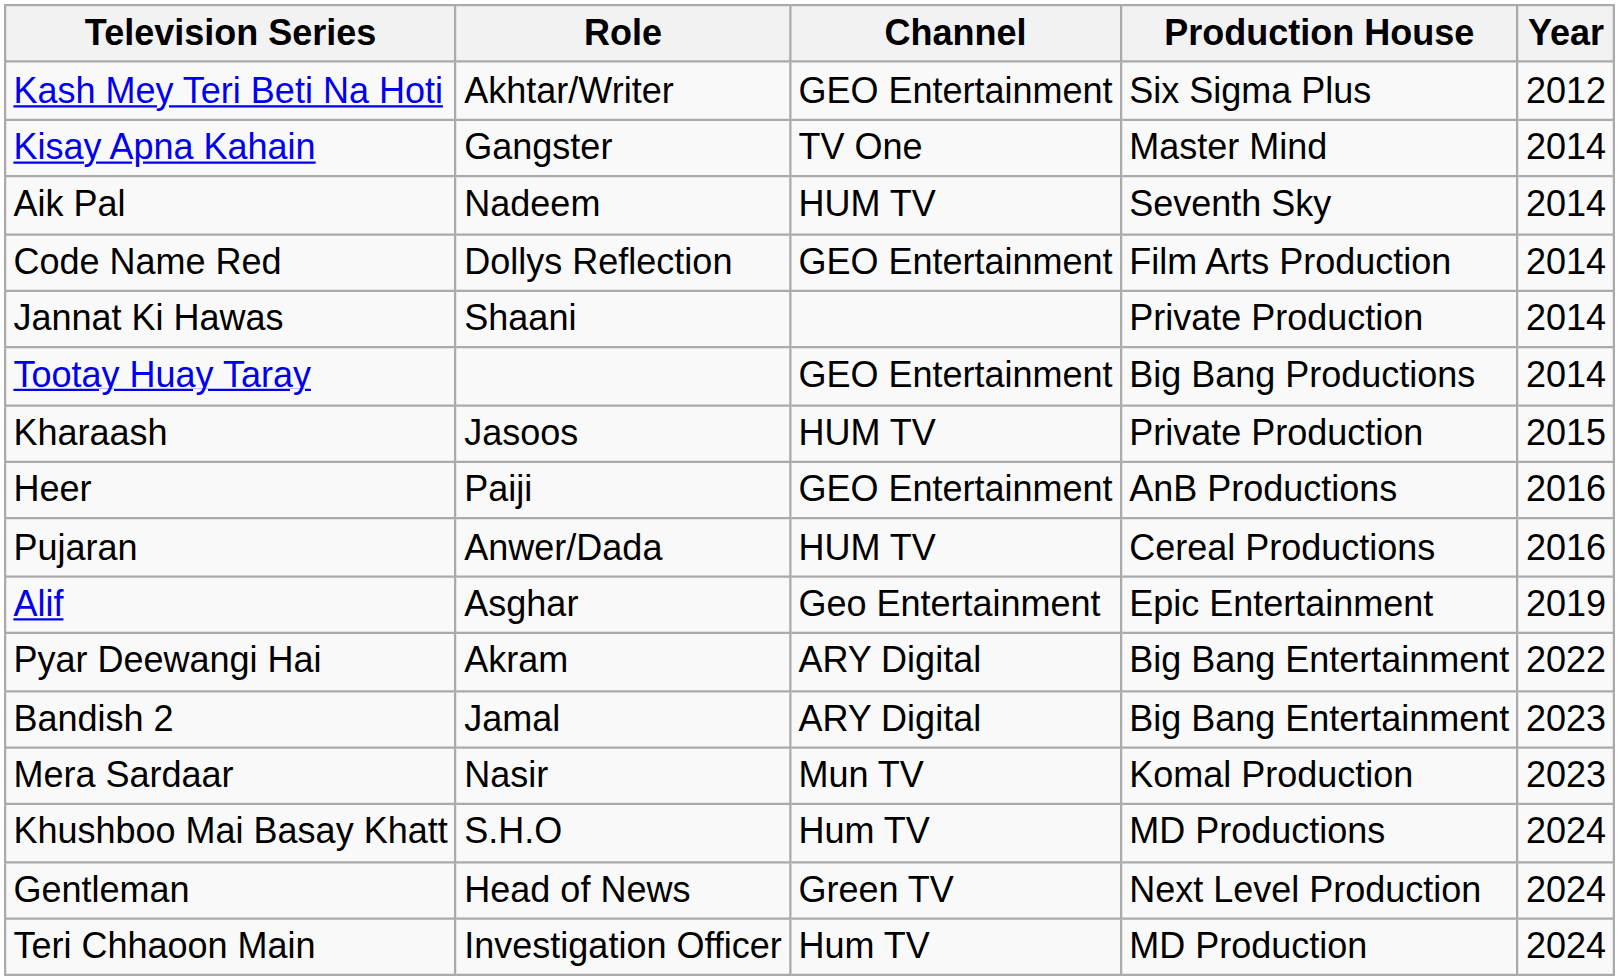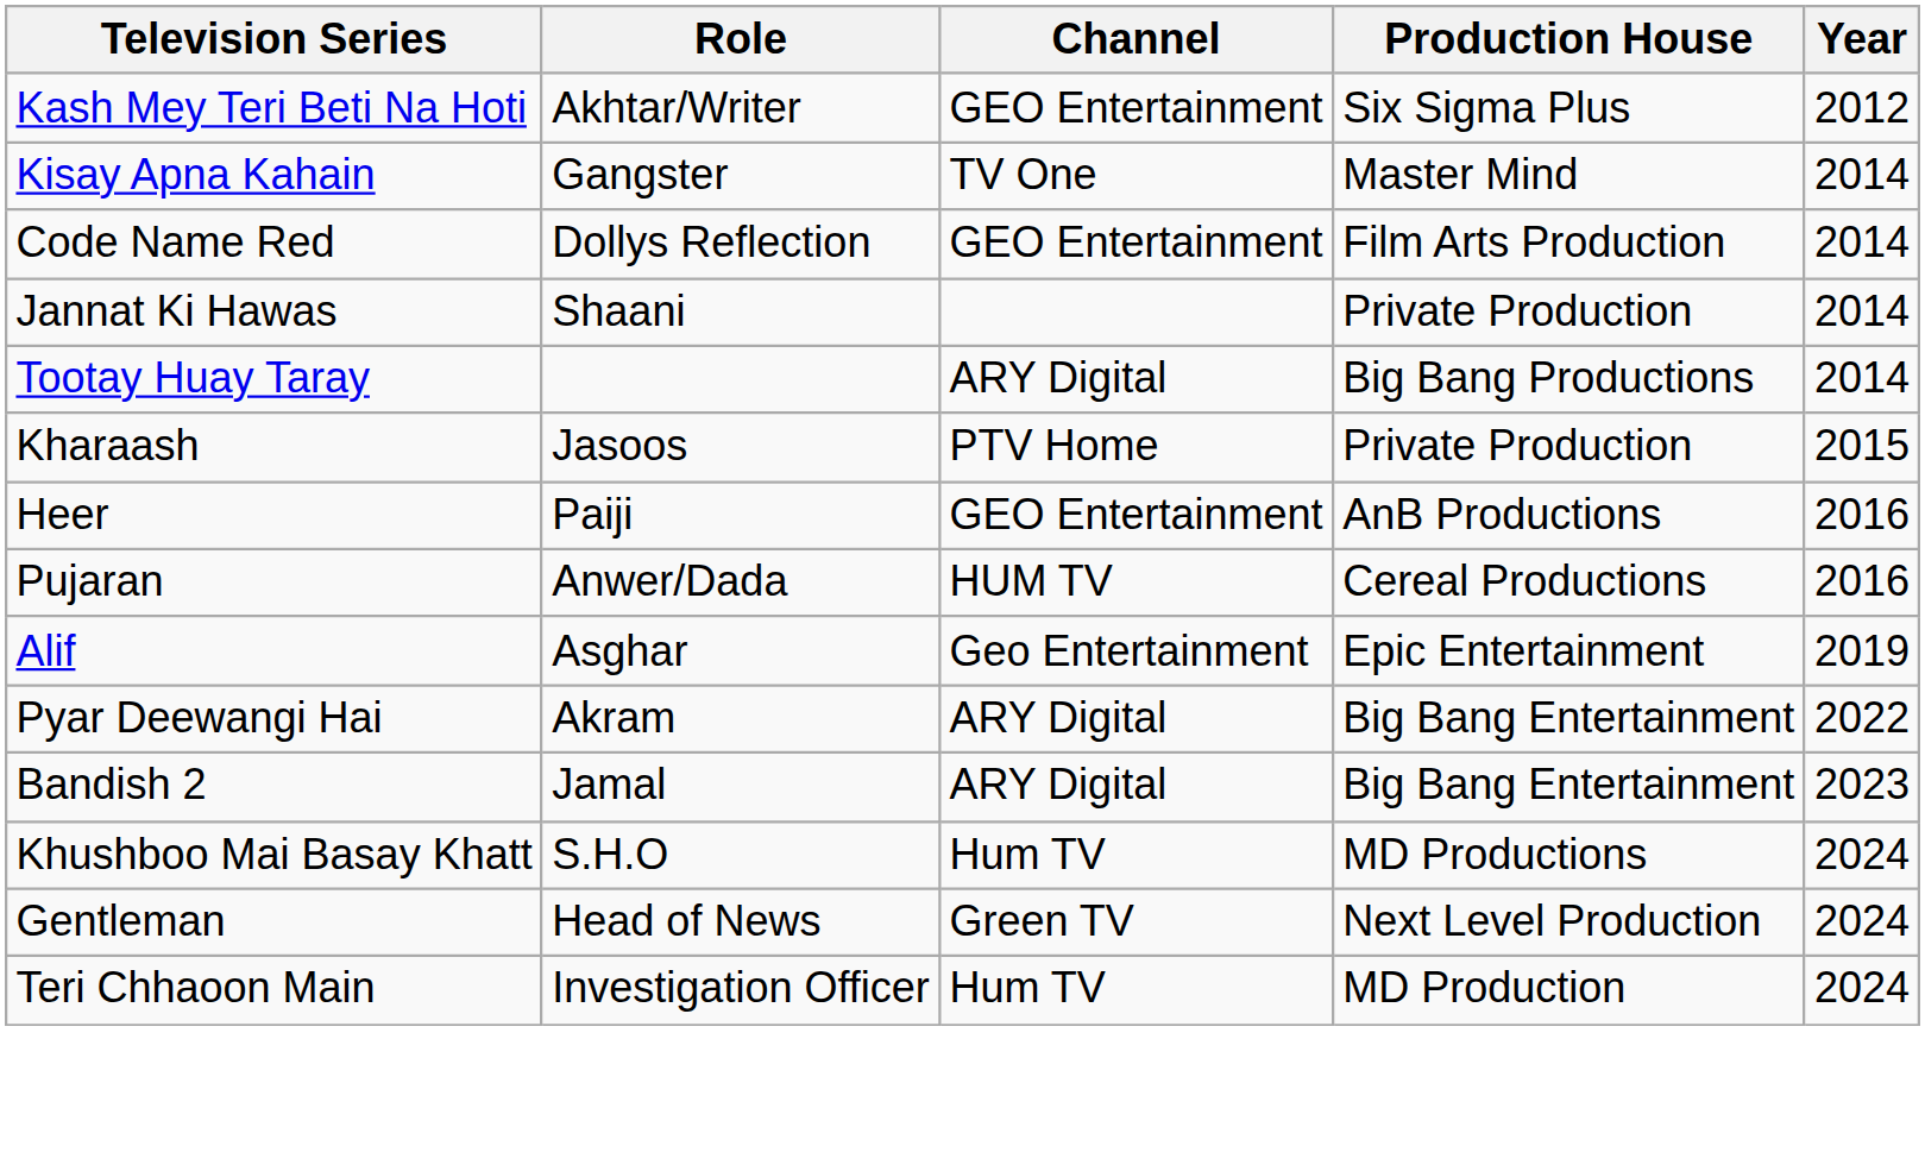- row: Aik Pal | Nadeem | HUM TV | Seventh Sky | 2014
Tootay Huay Taray | Channel: GEO Entertainment -> ARY Digital
Kharaash | Channel: HUM TV -> PTV Home
- row: Mera Sardaar | Nasir | Mun TV | Komal Production | 2023
